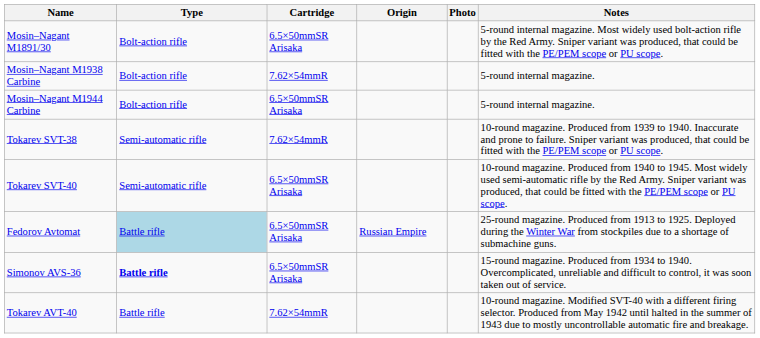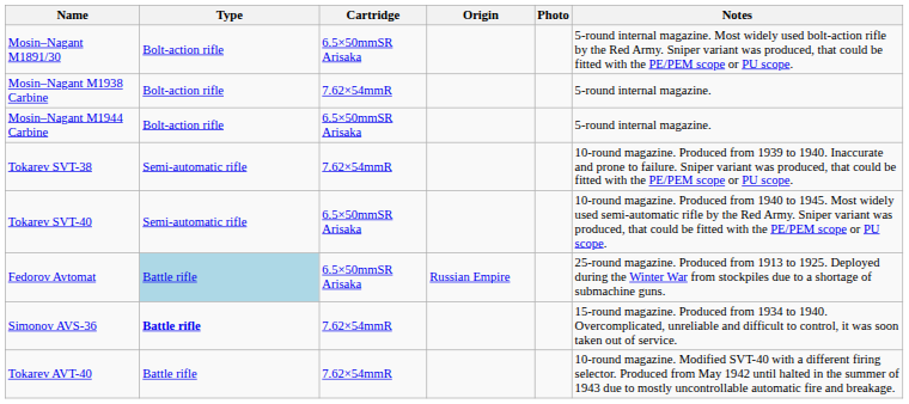Simonov AVS-36 | Cartridge: 6.5×50mmSR Arisaka -> 7.62×54mmR
